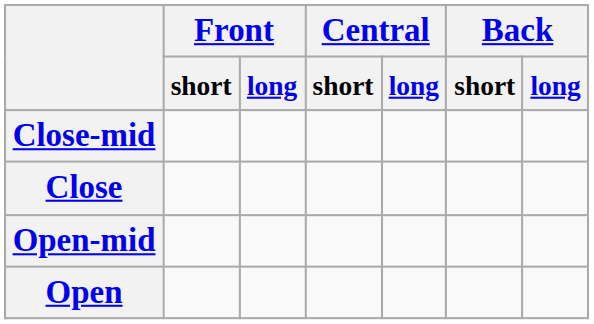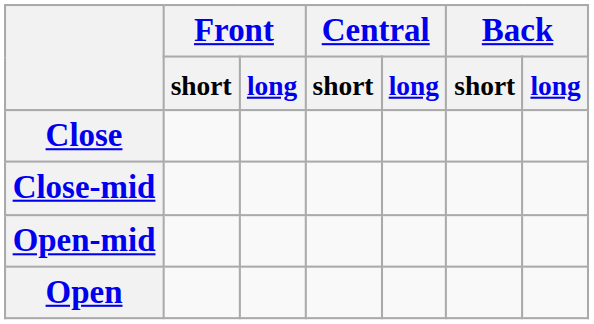rows swapped: Close <-> Close-mid
